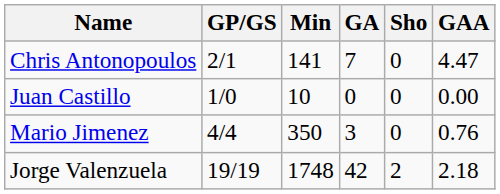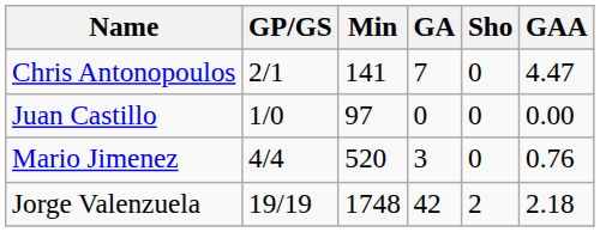Juan Castillo | Min: 10 -> 97
Mario Jimenez | Min: 350 -> 520
